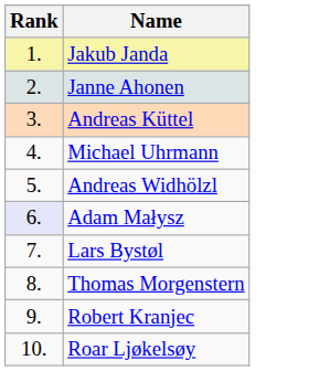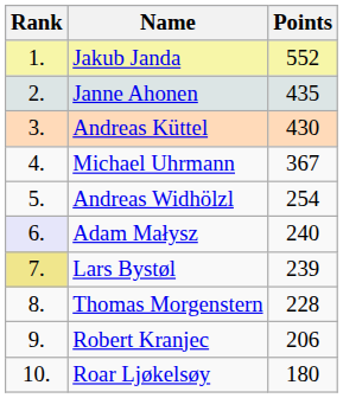+ column: Points | 552 | 435 | 430 | 367 | 254 | 240 | 239 | 228 | 206 | 180
Lars Bystøl | Rank: no background -> khaki background
